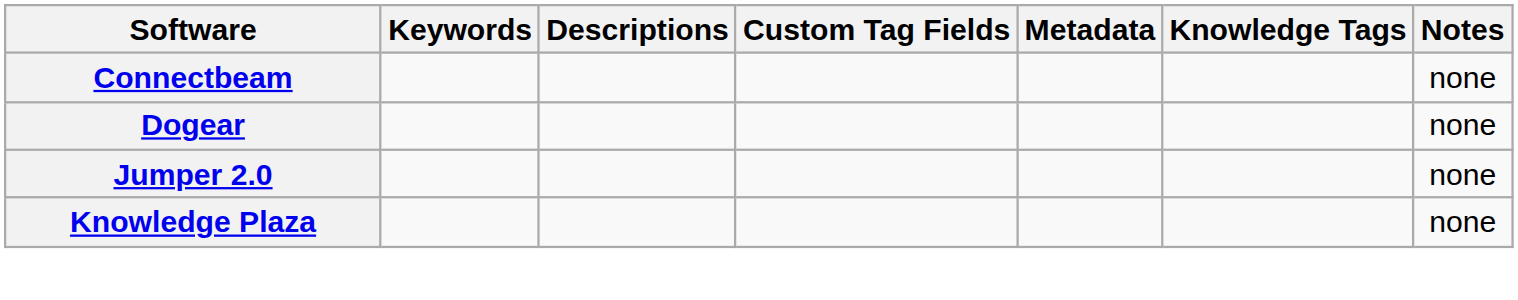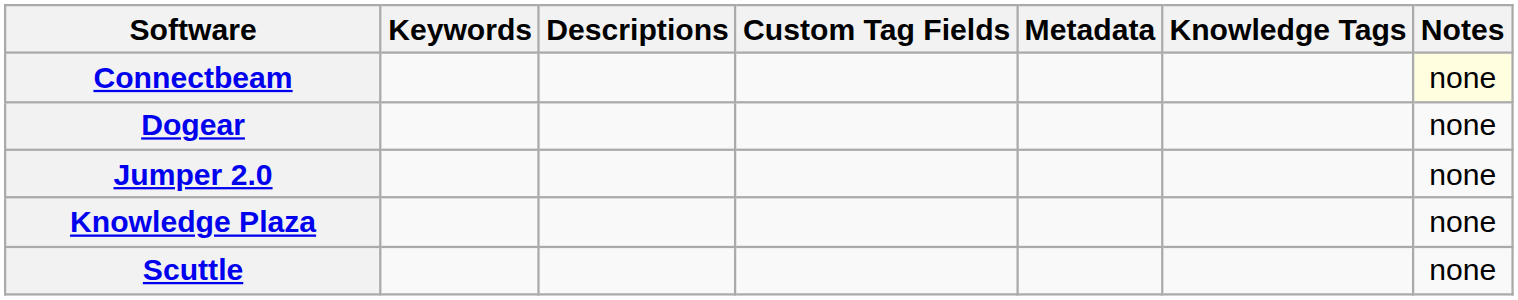Connectbeam | Notes: no background -> lightyellow background
+ row: Scuttle | none
